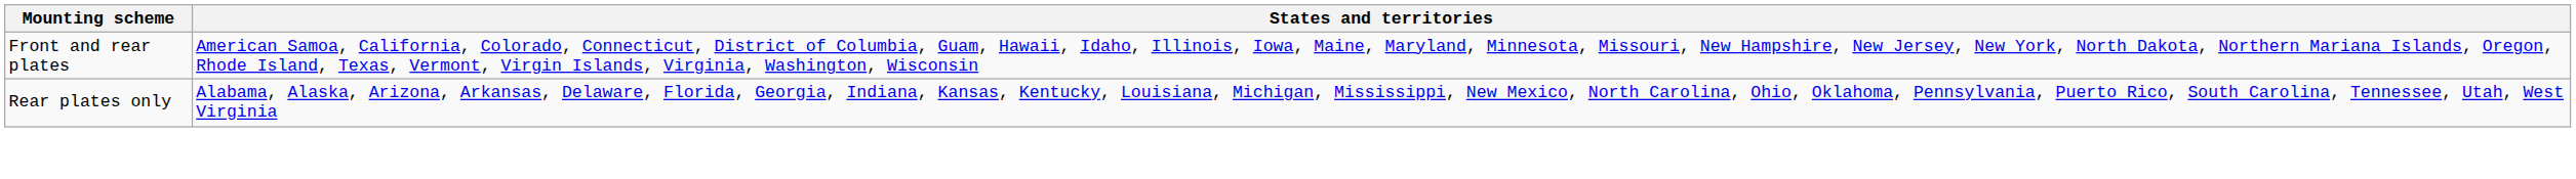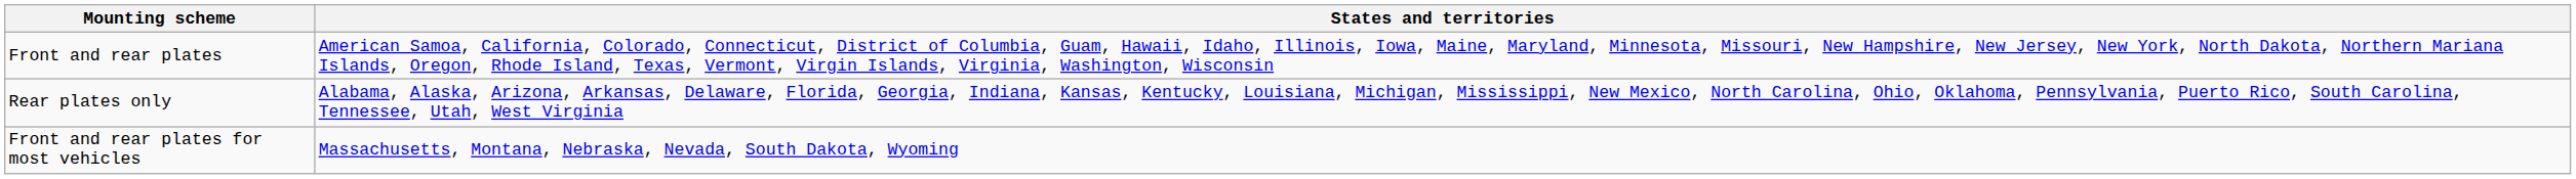+ row: Front and rear plates for most vehicles | Massachusetts, Montana, Nebraska, Nevada, South Dakota, Wyoming
